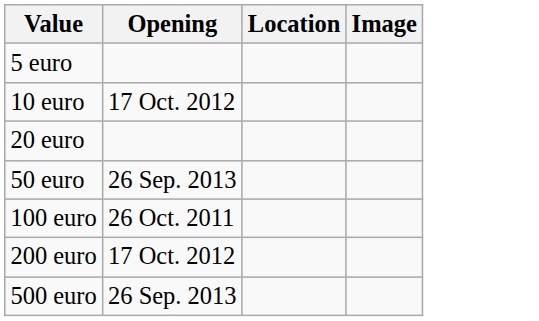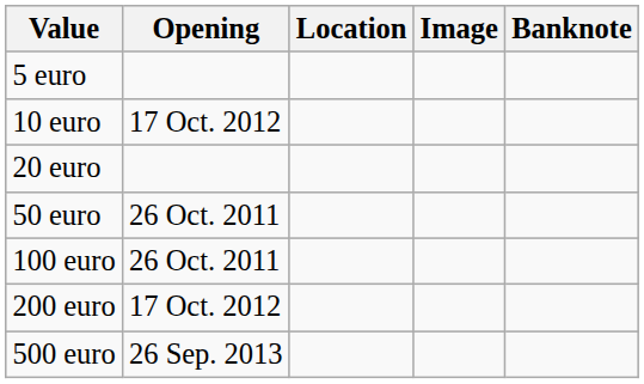+ column: Banknote
50 euro | Opening: 26 Sep. 2013 -> 26 Oct. 2011
